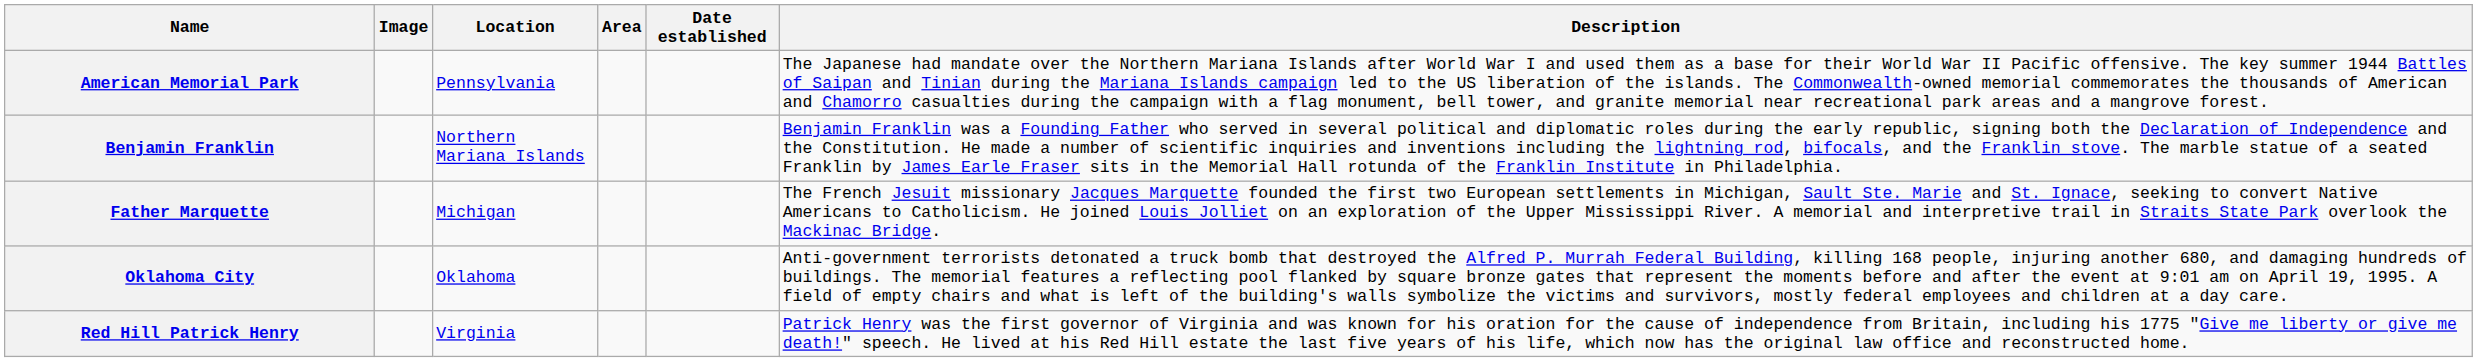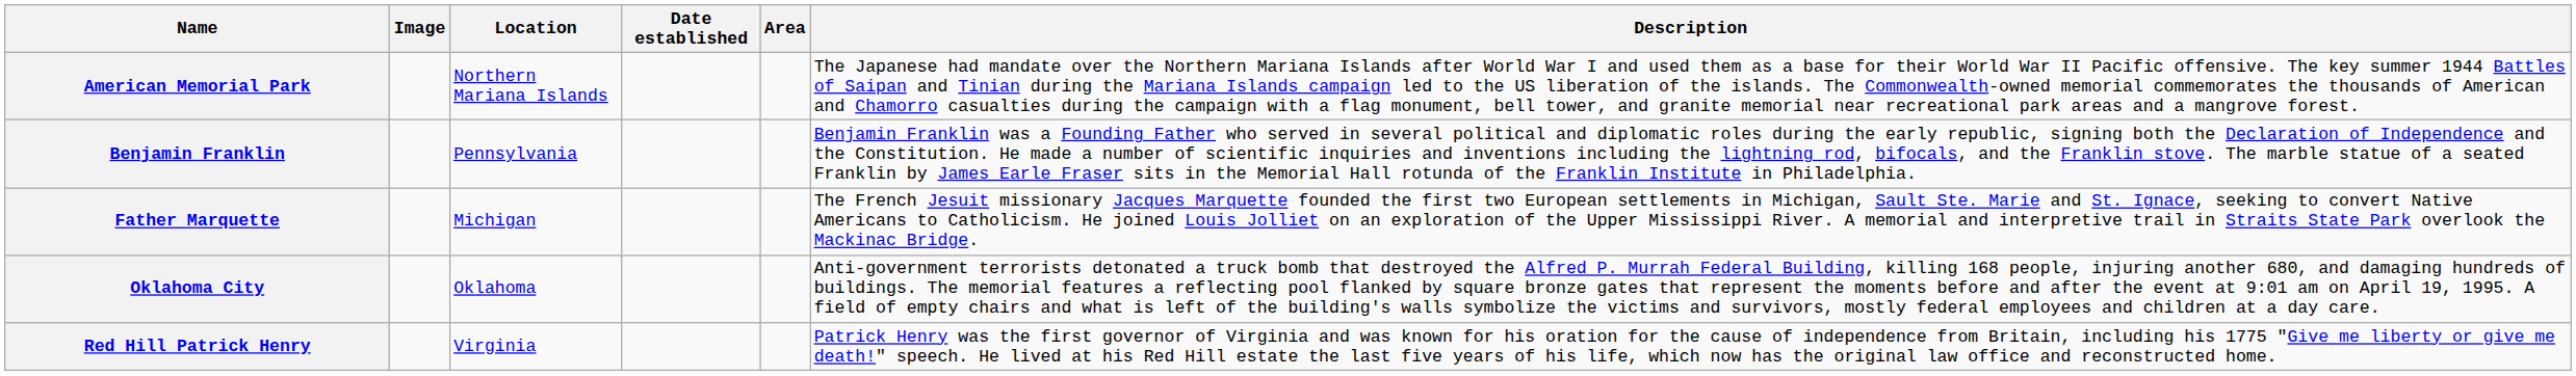columns swapped: Date established <-> Area
American Memorial Park | Location: Pennsylvania -> Northern Mariana Islands
Benjamin Franklin | Location: Northern Mariana Islands -> Pennsylvania
